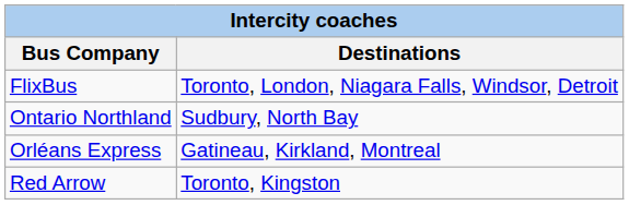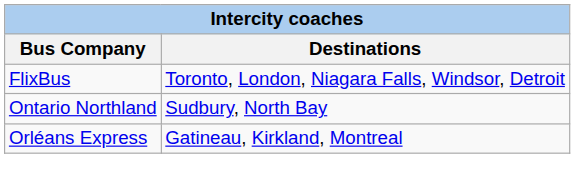- row: Red Arrow | Toronto, Kingston
